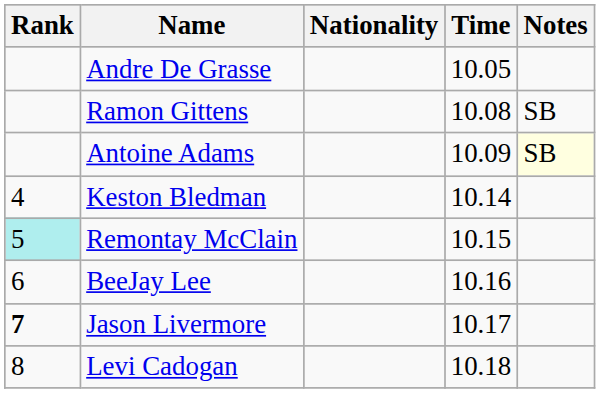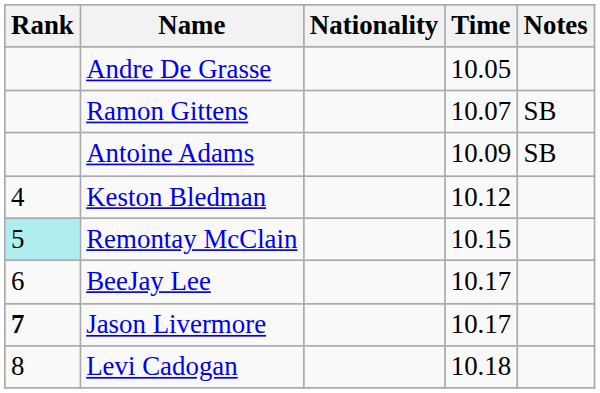Ramon Gittens | Time: 10.08 -> 10.07
Antoine Adams | Notes: lightyellow background -> no background
Keston Bledman | Time: 10.14 -> 10.12
BeeJay Lee | Time: 10.16 -> 10.17
